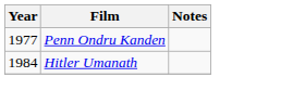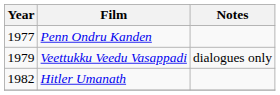+ row: 1979 | Veettukku Veedu Vasappadi | dialogues only
Hitler Umanath | Year: 1984 -> 1982
